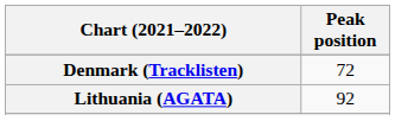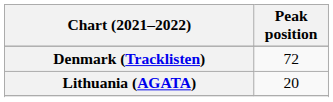Lithuania (AGATA) | Peak position: 92 -> 20
